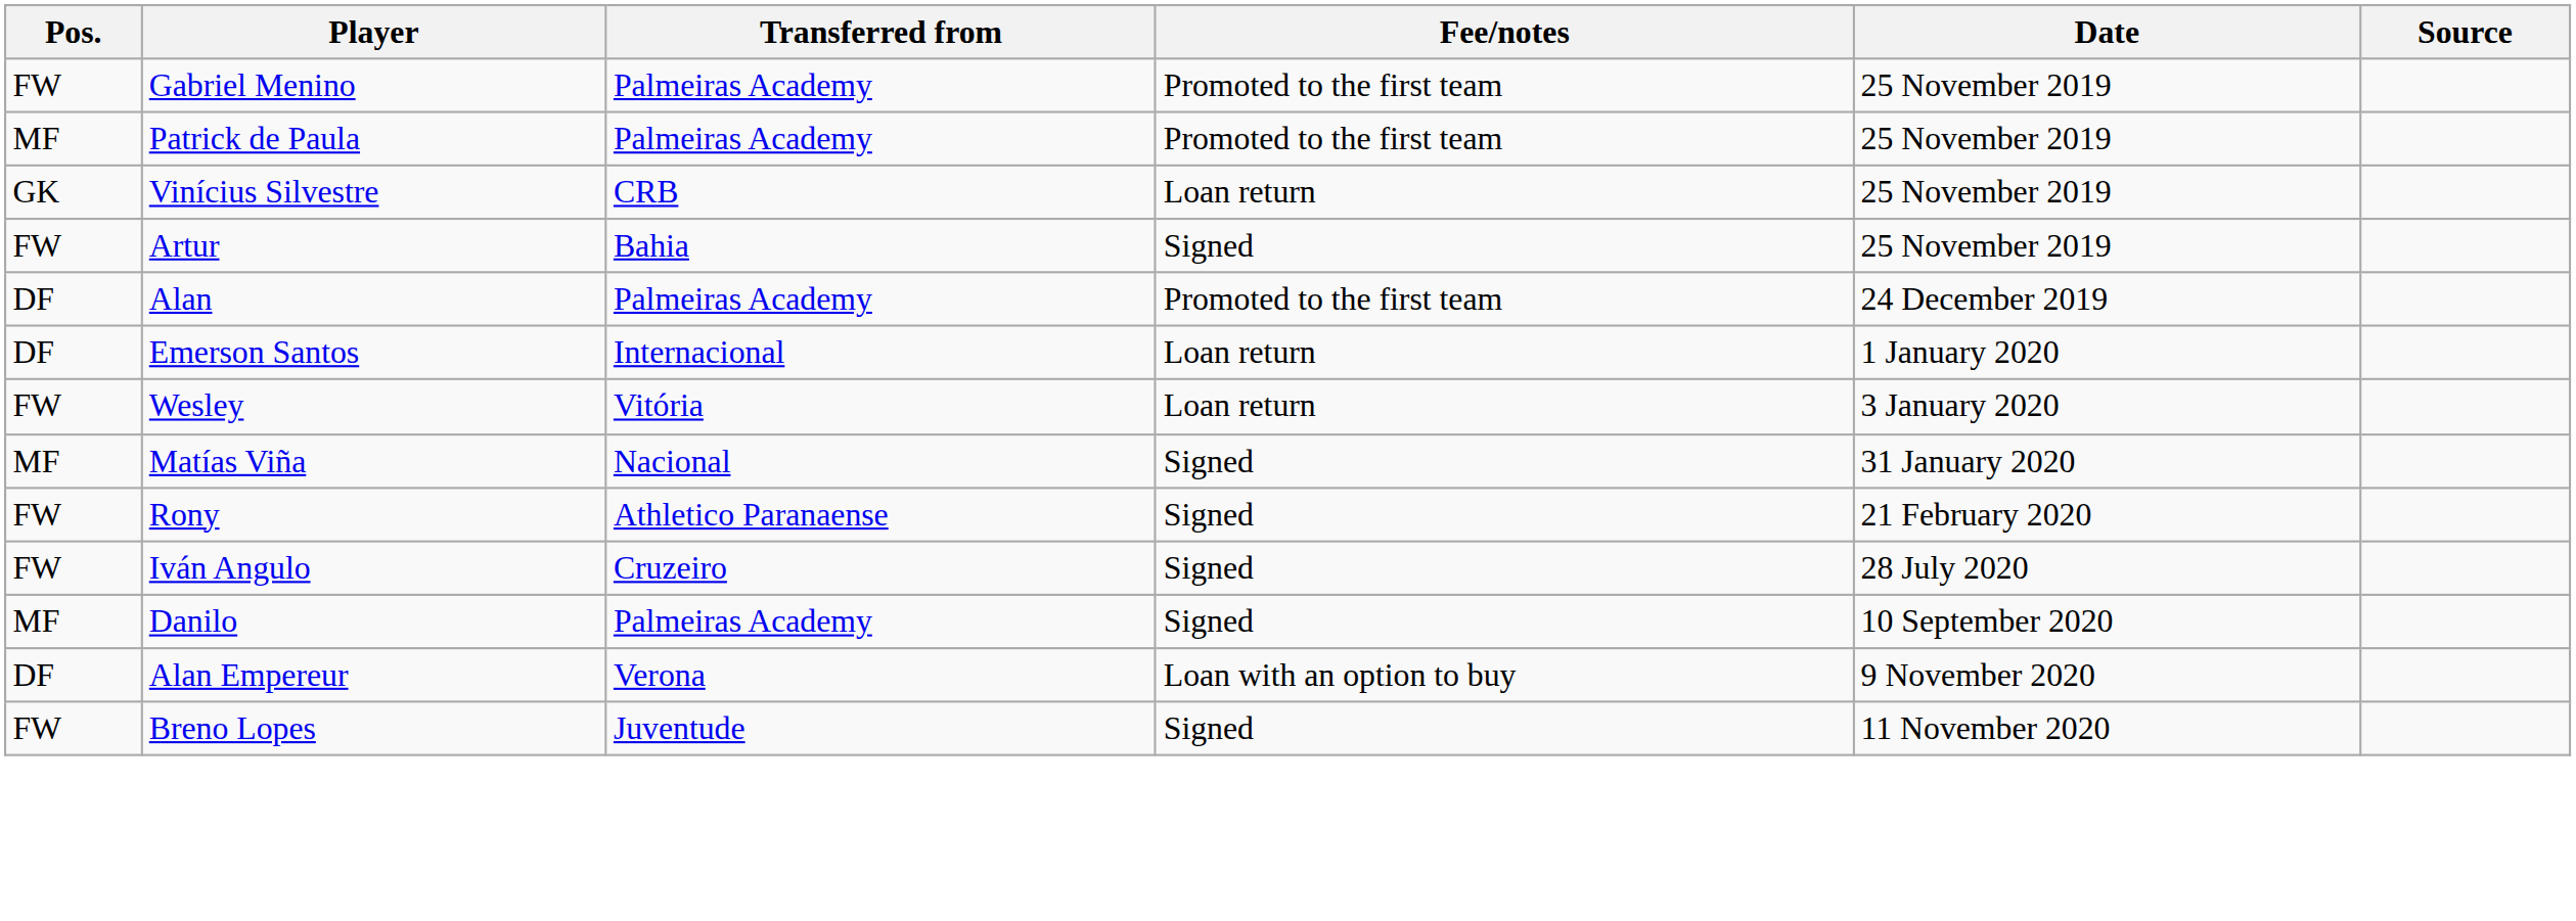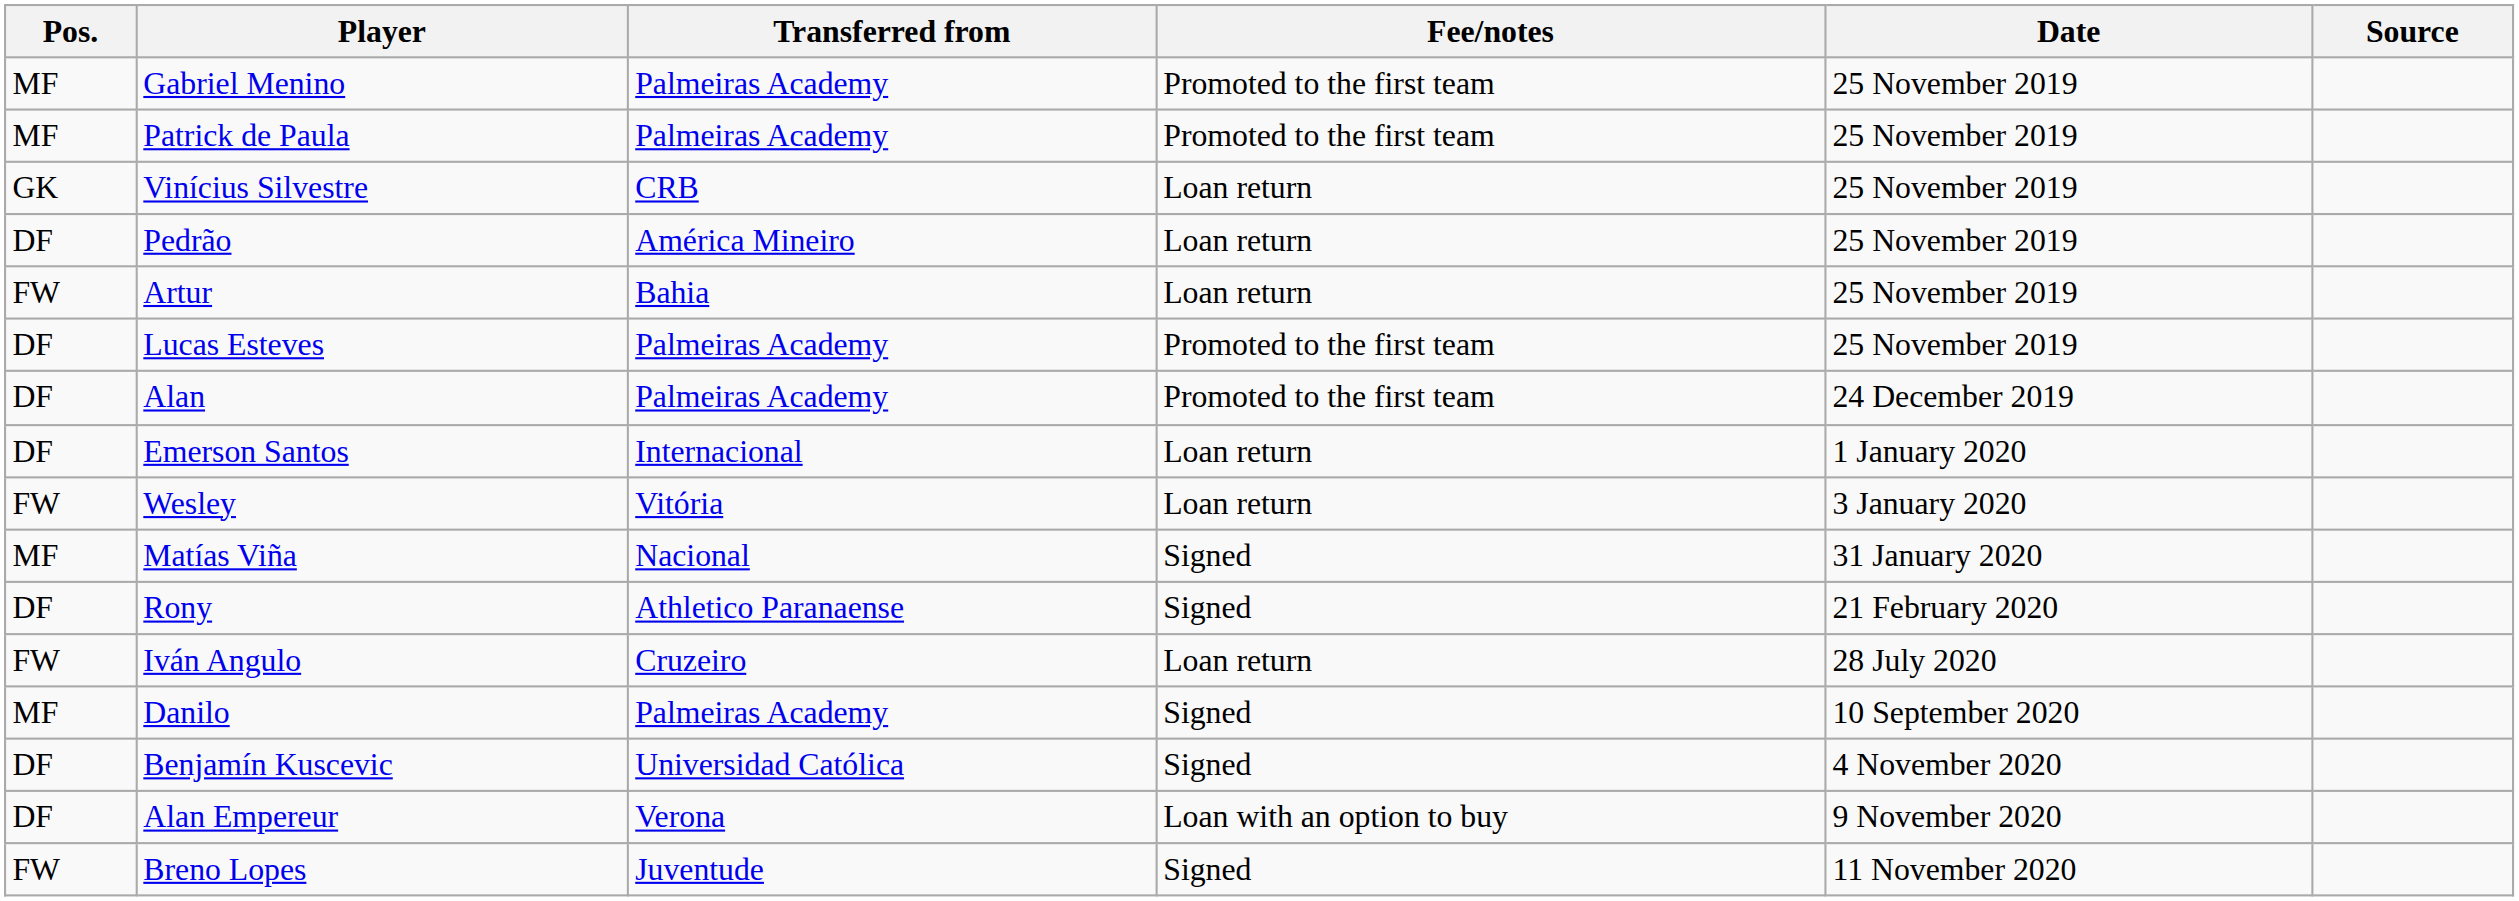Gabriel Menino | Pos.: FW -> MF
+ row: DF | Pedrão | América Mineiro | Loan return | 25 November 2019
Artur | Fee/notes: Signed -> Loan return
+ row: DF | Lucas Esteves | Palmeiras Academy | Promoted to the first team | 25 November 2019
Rony | Pos.: FW -> DF
Iván Angulo | Fee/notes: Signed -> Loan return
+ row: DF | Benjamín Kuscevic | Universidad Católica | Signed | 4 November 2020
